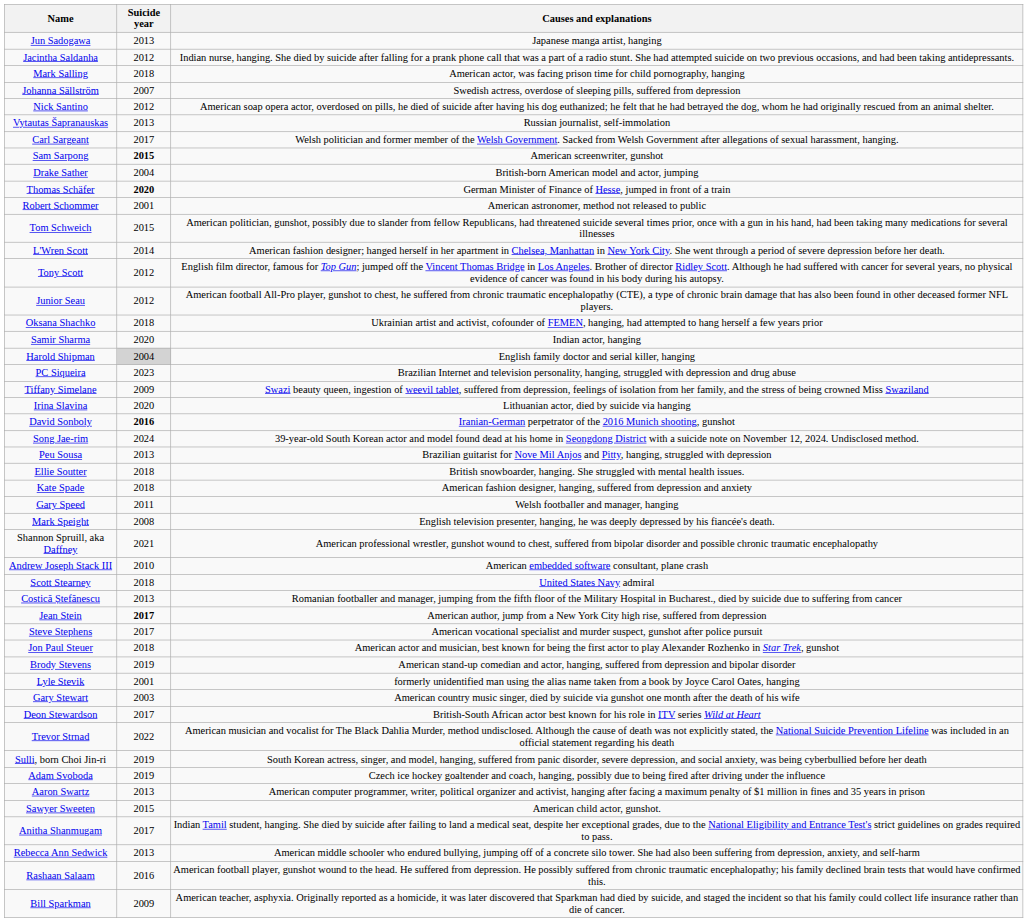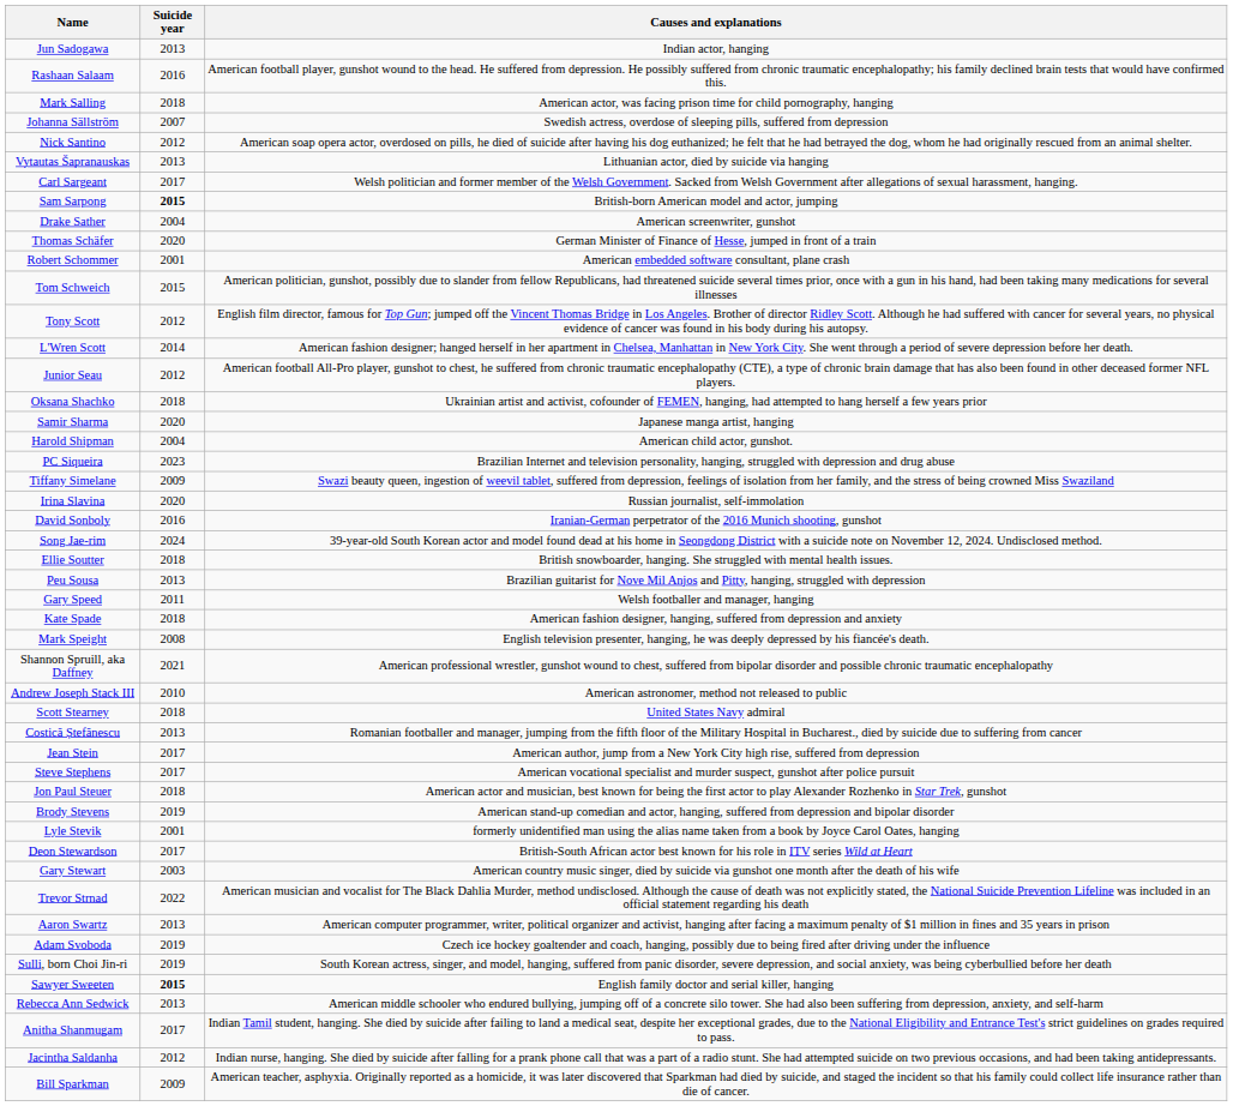Jun Sadogawa | Causes and explanations: Japanese manga artist, hanging -> Indian actor, hanging
rows swapped: Rashaan Salaam <-> Jacintha Saldanha
Vytautas Šapranauskas | Causes and explanations: Russian journalist, self-immolation -> Lithuanian actor, died by suicide via hanging
Sam Sarpong | Causes and explanations: American screenwriter, gunshot -> British-born American model and actor, jumping
Drake Sather | Causes and explanations: British-born American model and actor, jumping -> American screenwriter, gunshot
Thomas Schäfer | Suicide year: bold -> normal
Robert Schommer | Causes and explanations: American astronomer, method not released to public -> American embedded software consultant, plane crash
rows swapped: L'Wren Scott <-> Tony Scott
Samir Sharma | Causes and explanations: Indian actor, hanging -> Japanese manga artist, hanging
Harold Shipman | Suicide year: lightgrey background -> no background
Harold Shipman | Causes and explanations: English family doctor and serial killer, hanging -> American child actor, gunshot.
Irina Slavina | Causes and explanations: Lithuanian actor, died by suicide via hanging -> Russian journalist, self-immolation
David Sonboly | Suicide year: bold -> normal
rows swapped: Peu Sousa <-> Ellie Soutter
rows swapped: Kate Spade <-> Gary Speed
Andrew Joseph Stack III | Causes and explanations: American embedded software consultant, plane crash -> American astronomer, method not released to public
Jean Stein | Suicide year: bold -> normal
rows swapped: Gary Stewart <-> Deon Stewardson
rows swapped: Sulli, born Choi Jin-ri <-> Aaron Swartz
Sawyer Sweeten | Suicide year: normal -> bold
Sawyer Sweeten | Causes and explanations: American child actor, gunshot. -> English family doctor and serial killer, hanging
rows swapped: Rebecca Ann Sedwick <-> Anitha Shanmugam
